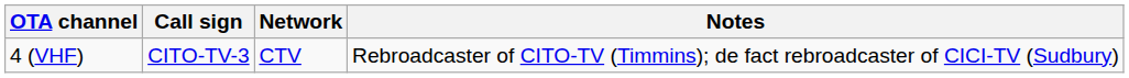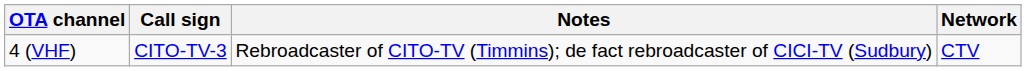columns swapped: Network <-> Notes
